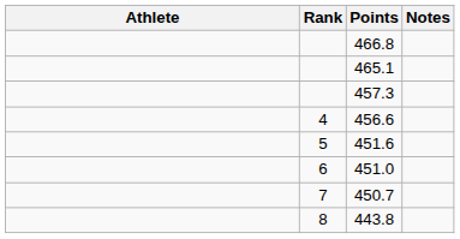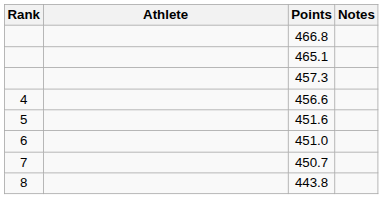columns swapped: Rank <-> Athlete
